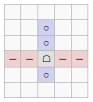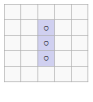- row: ─ | ─ | ☖ | ─ | ─
